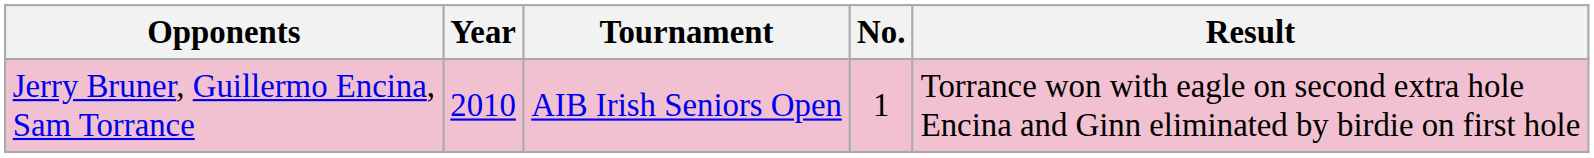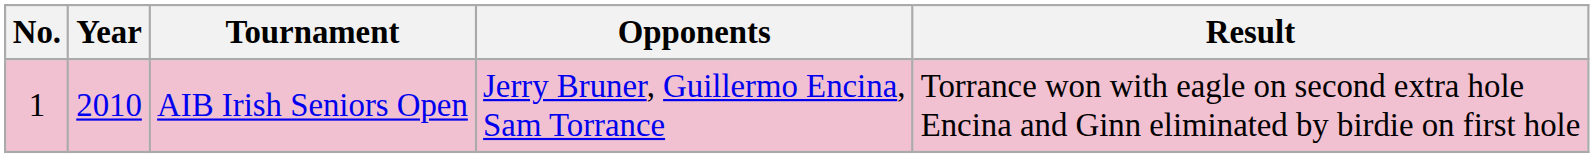columns swapped: No. <-> Opponents
